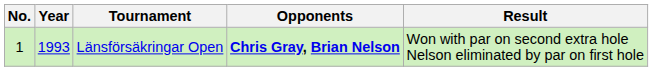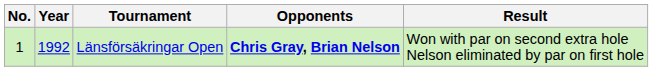Länsförsäkringar Open | Year: 1993 -> 1992
